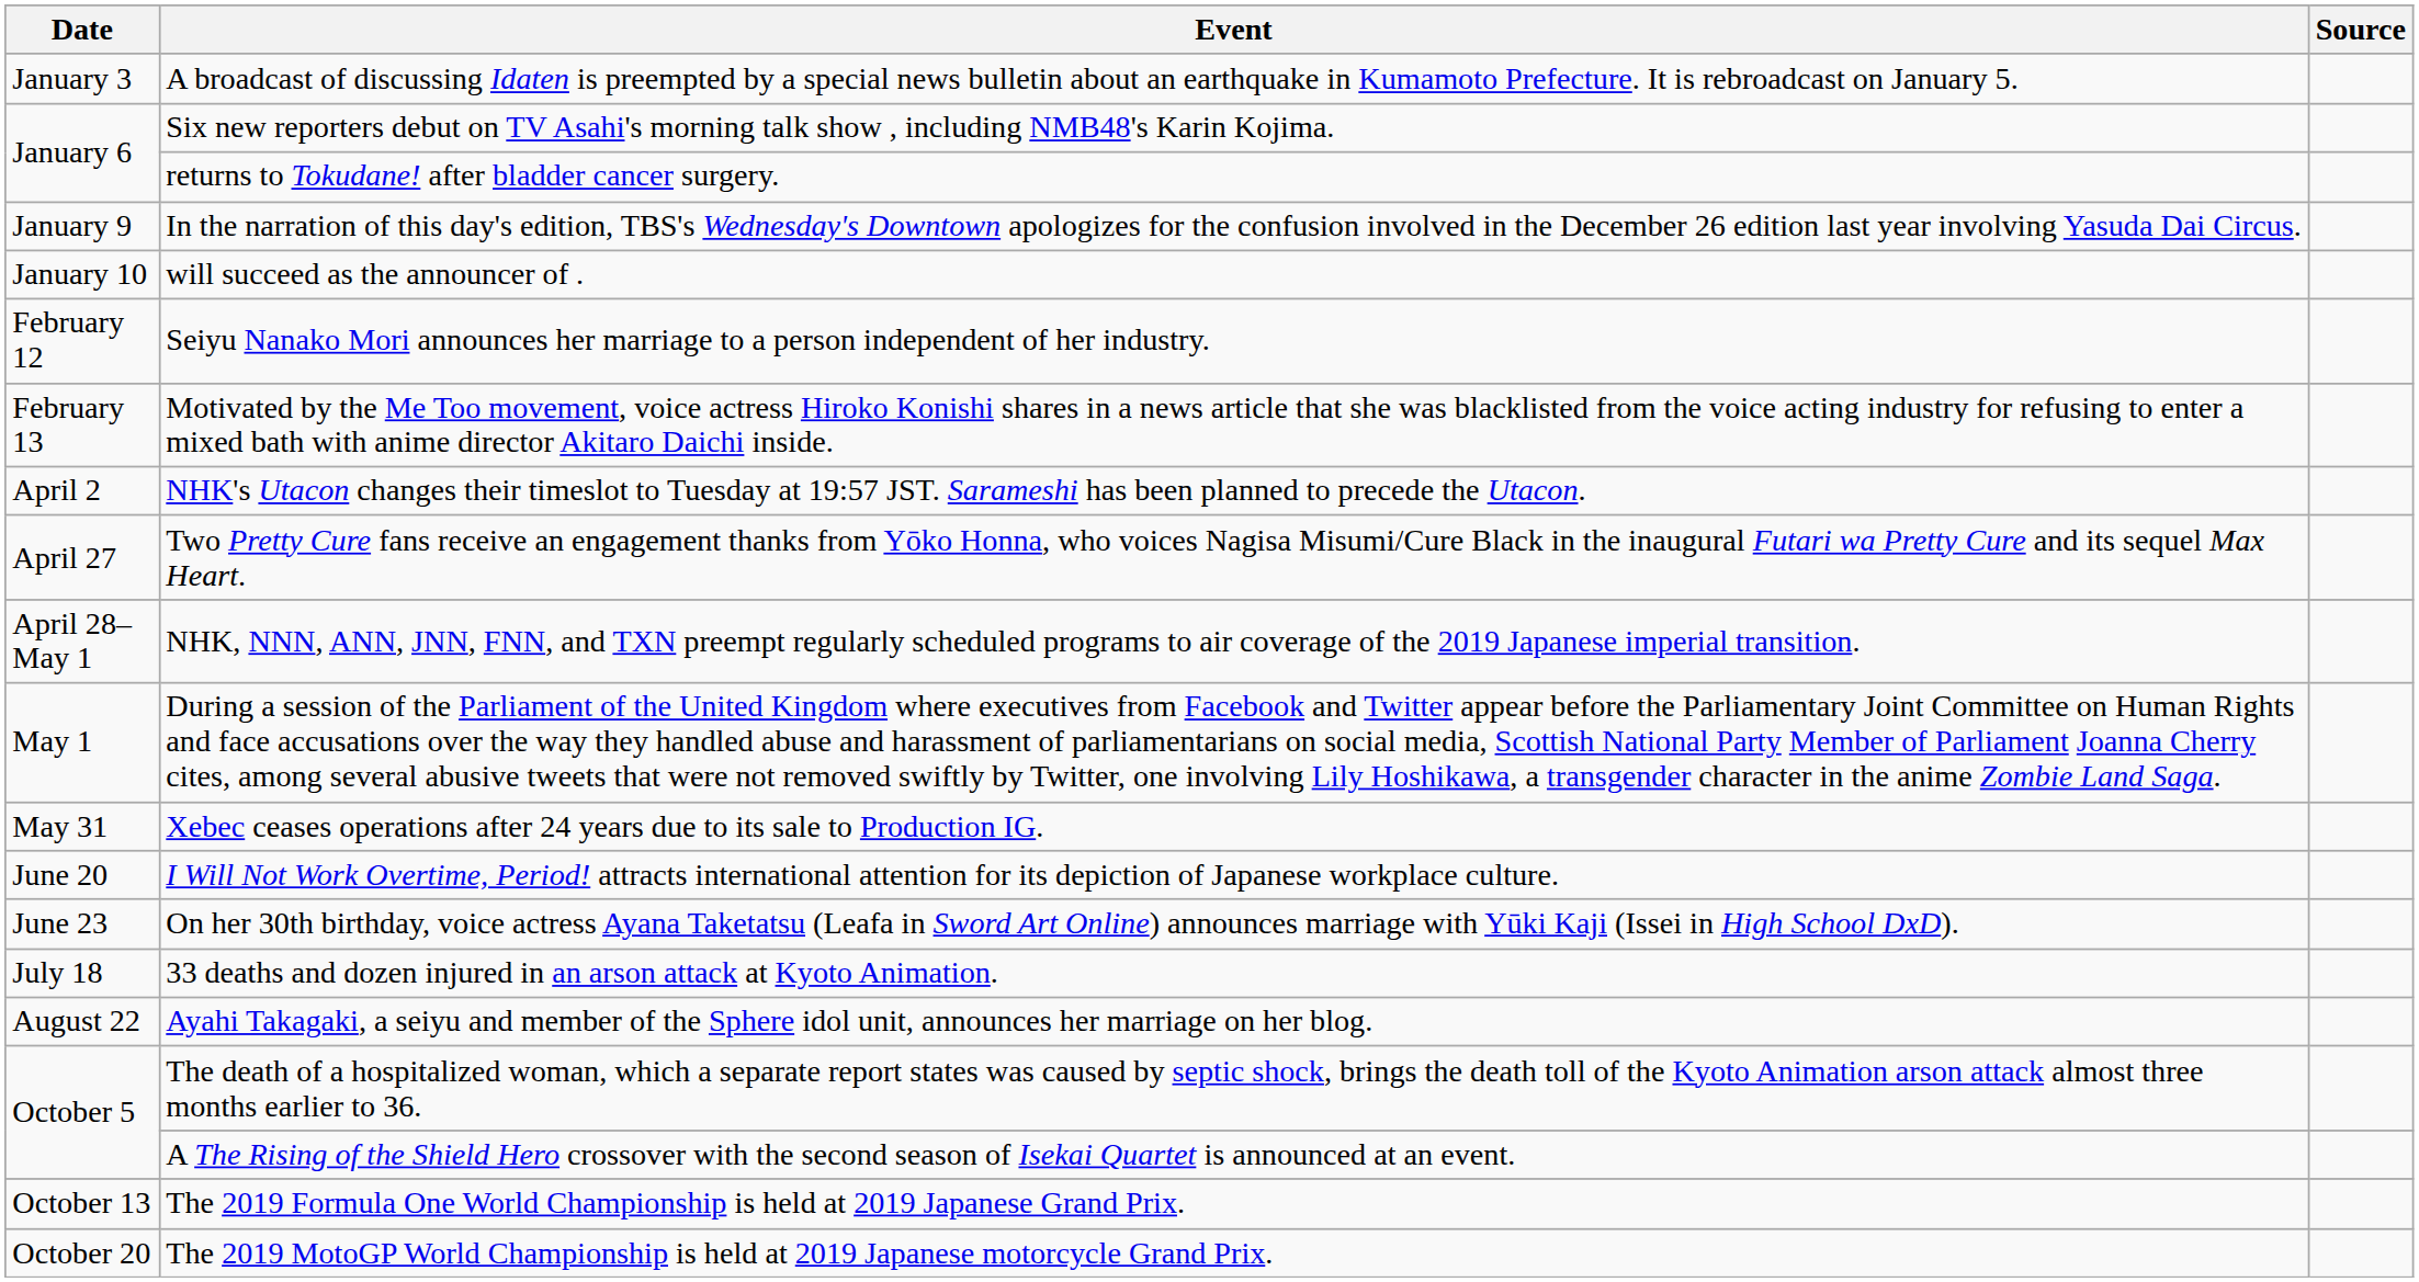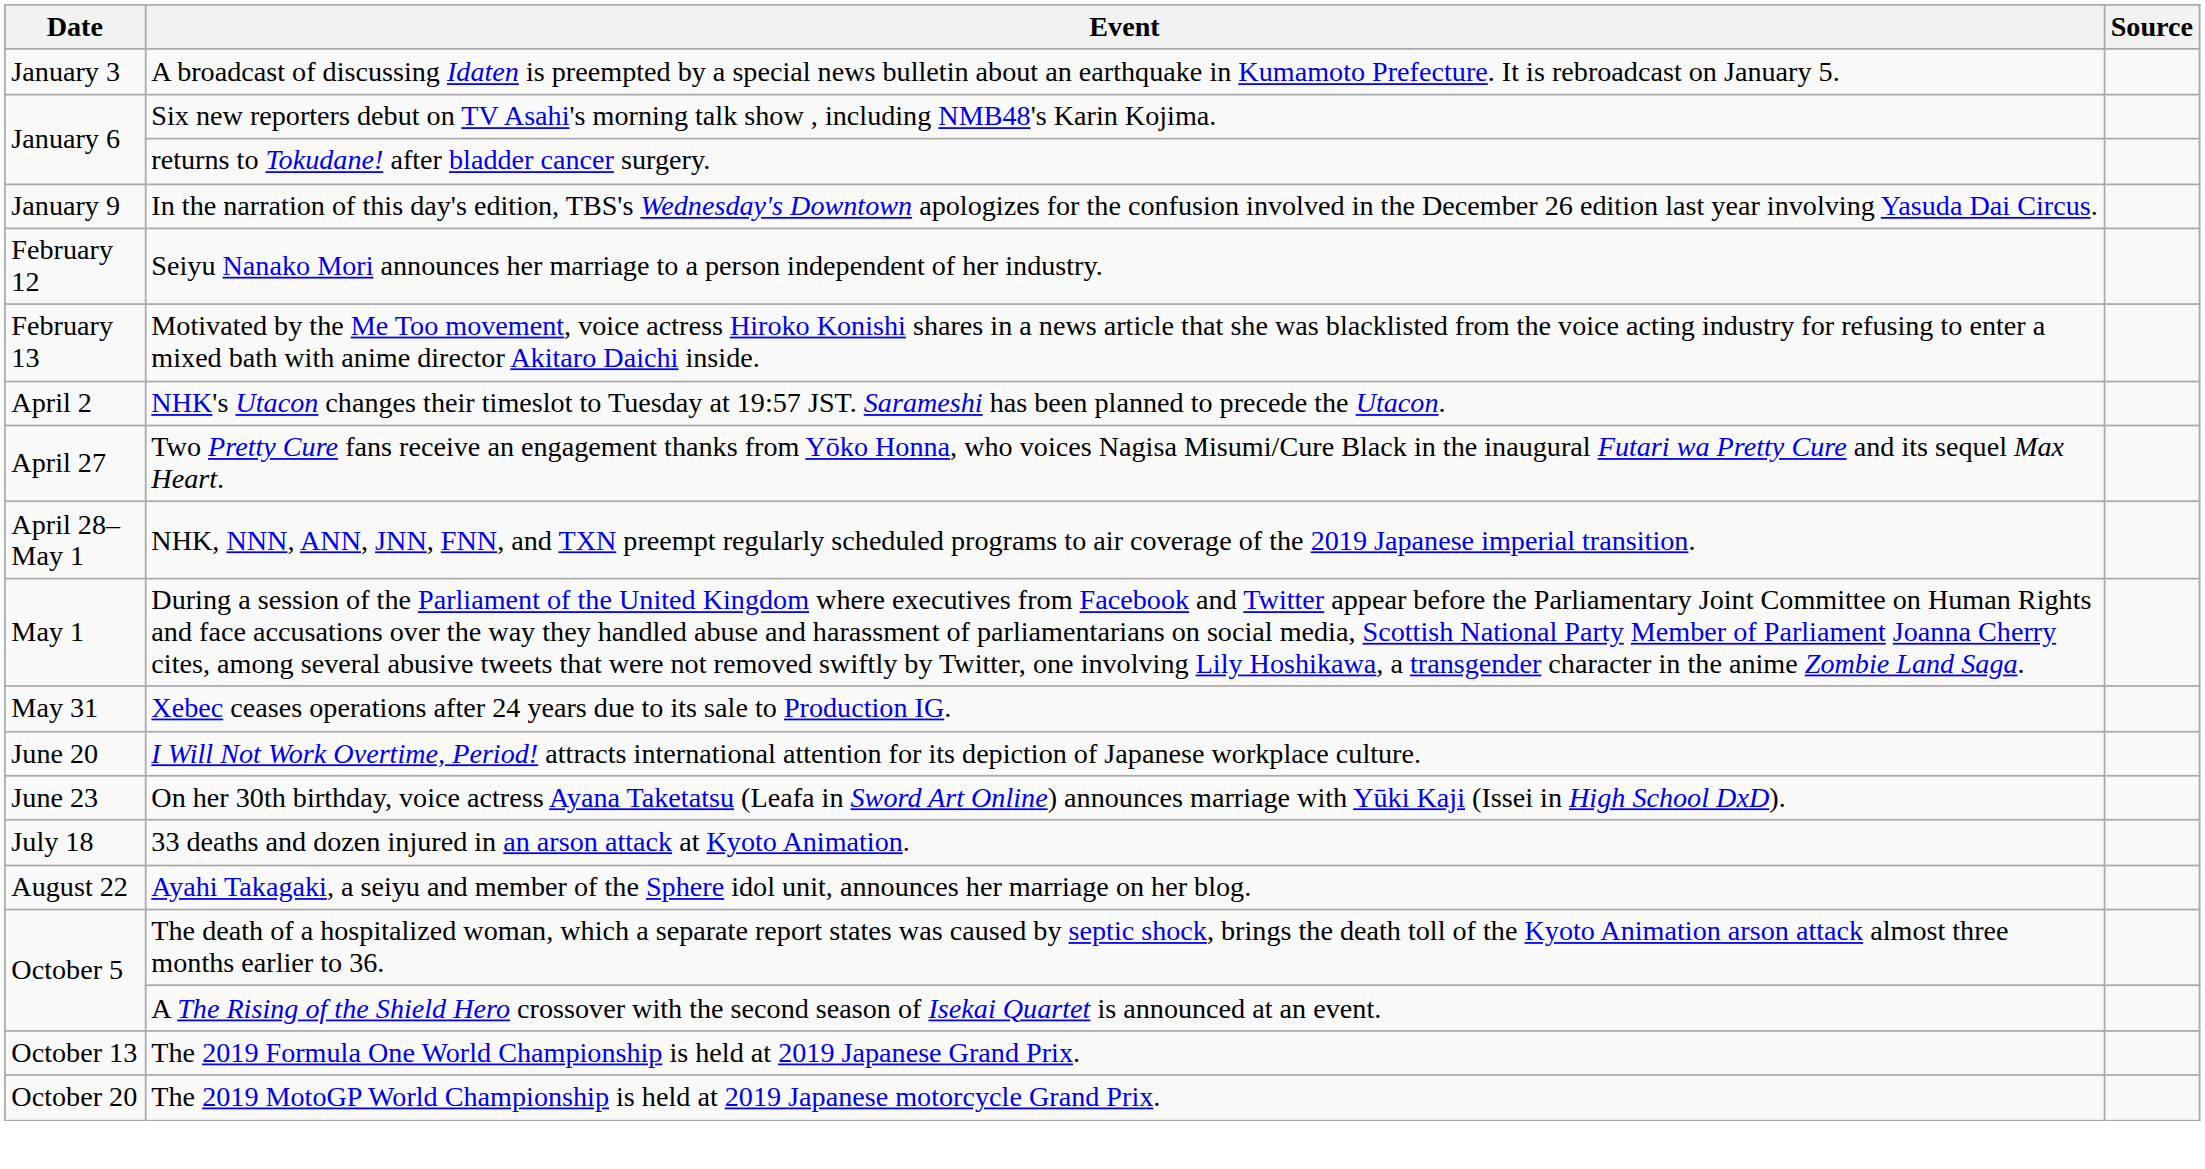- row: January 10 | will succeed as the announcer of .
